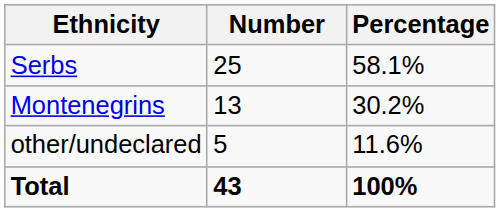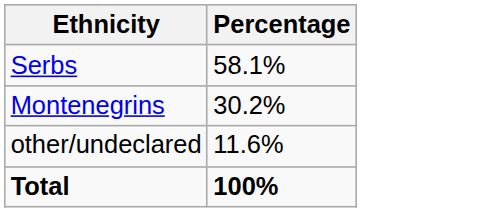- column: Number | 25 | 13 | 5 | 43
